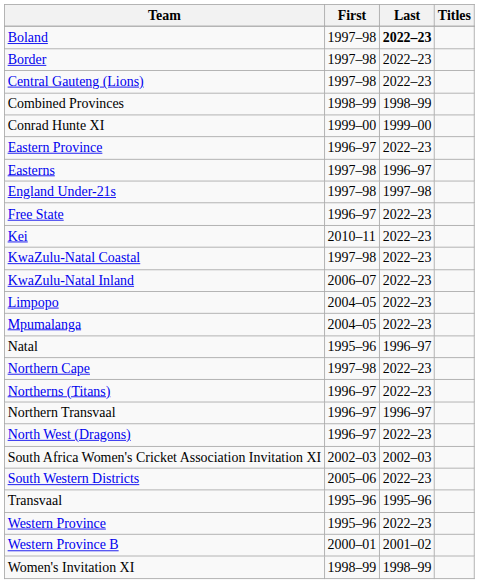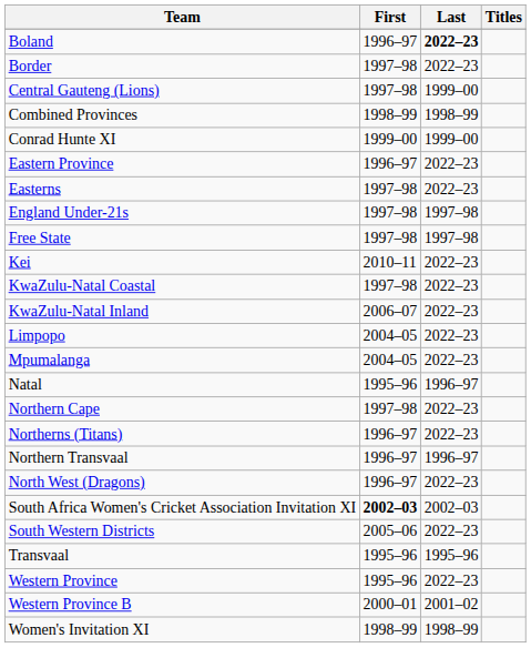Boland | First: 1997–98 -> 1996–97
Central Gauteng (Lions) | Last: 2022–23 -> 1999–00
Easterns | Last: 1996–97 -> 2022–23
Free State | First: 1996–97 -> 1997–98
Free State | Last: 2022–23 -> 1997–98
South Africa Women's Cricket Association Invitation XI | First: normal -> bold
